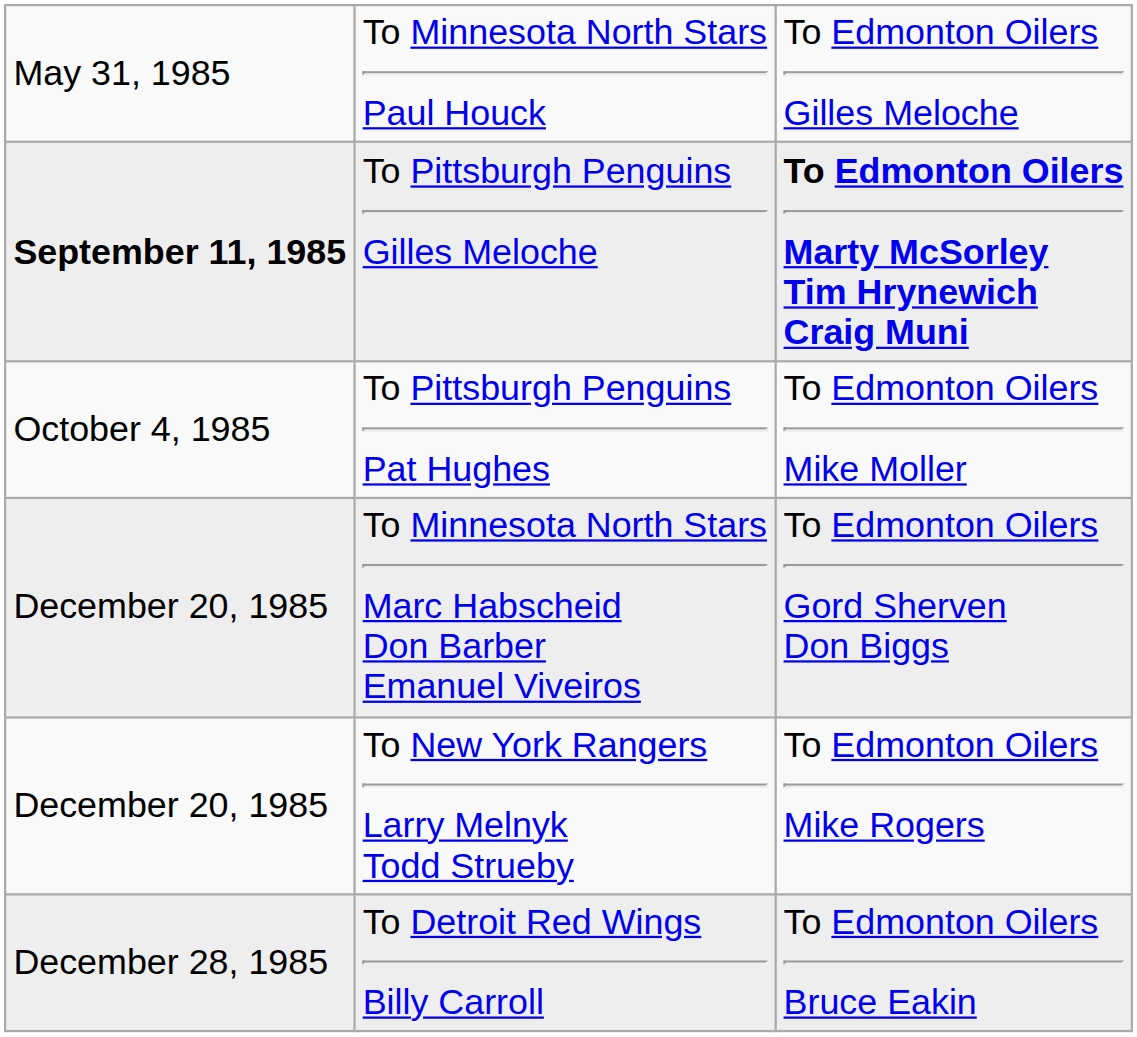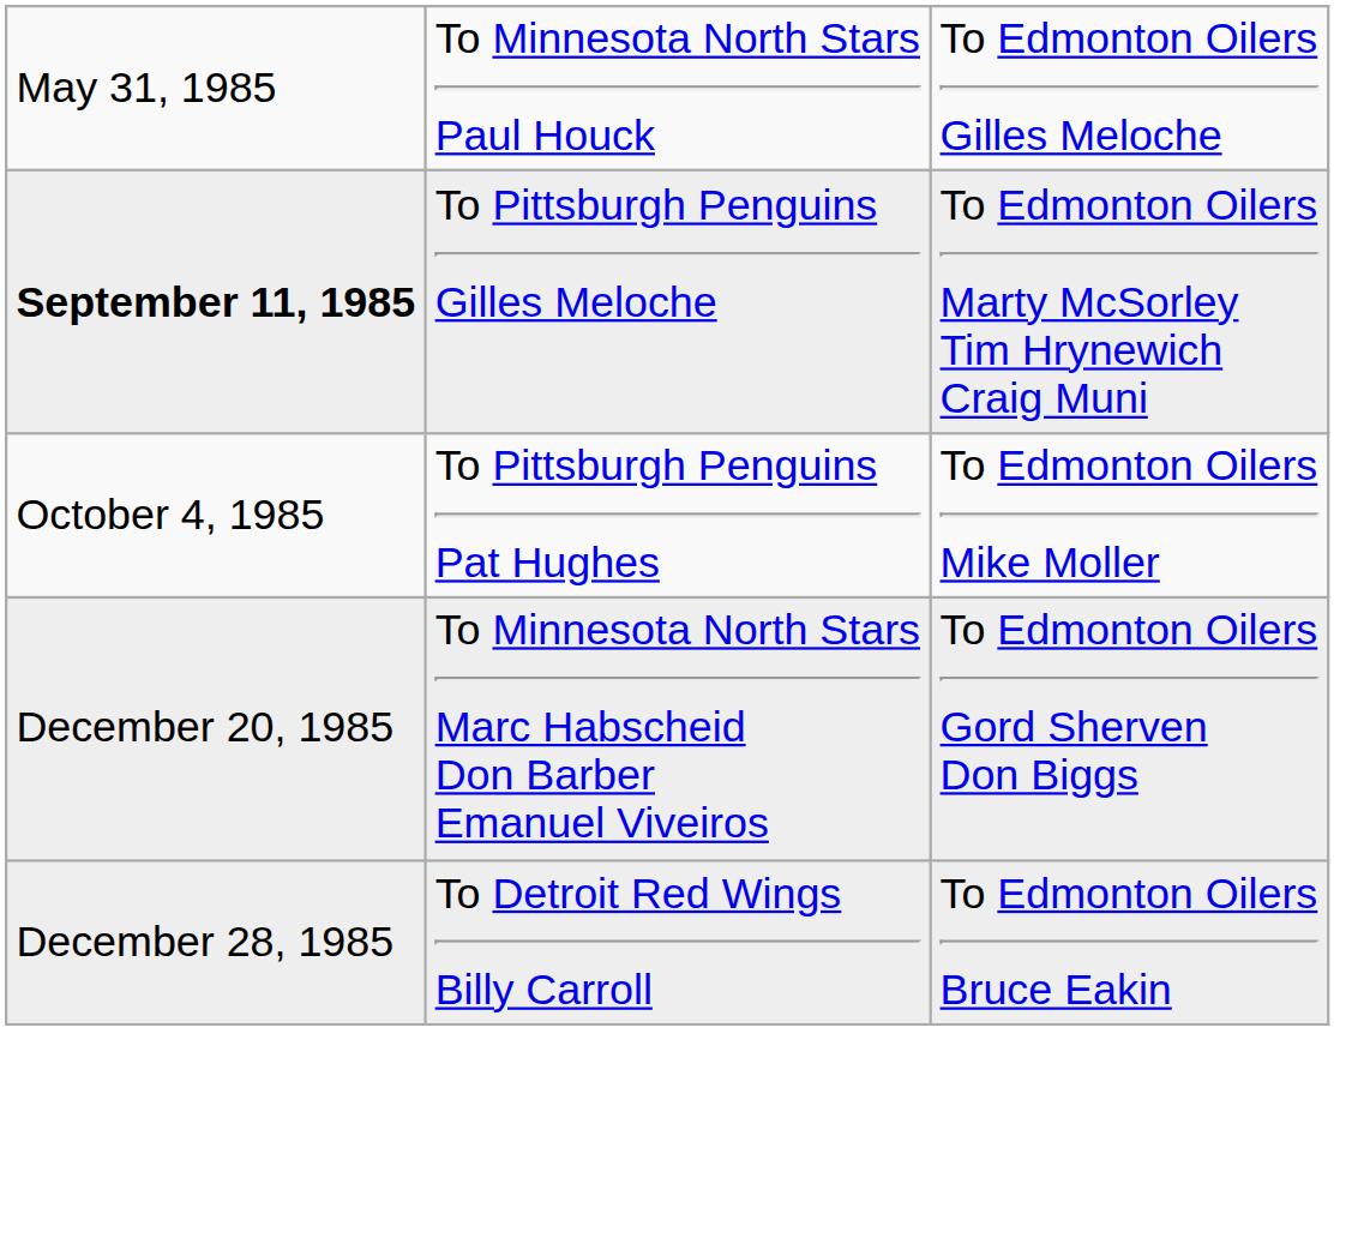To Pittsburgh Penguins Gilles Meloche | column 3: bold -> normal
- row: December 20, 1985 | To New York Rangers Larry Melnyk Todd Strueby | To Edmonton Oilers Mike Rogers
